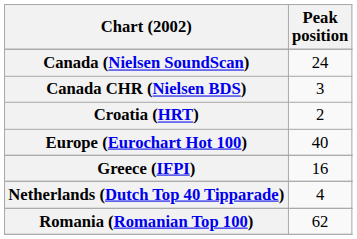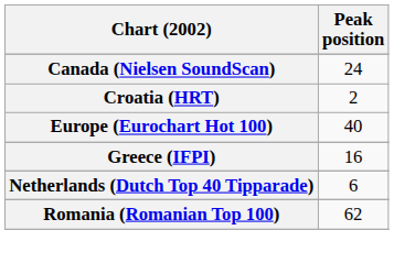- row: Canada CHR (Nielsen BDS) | 3
Netherlands (Dutch Top 40 Tipparade) | Peak position: 4 -> 6
